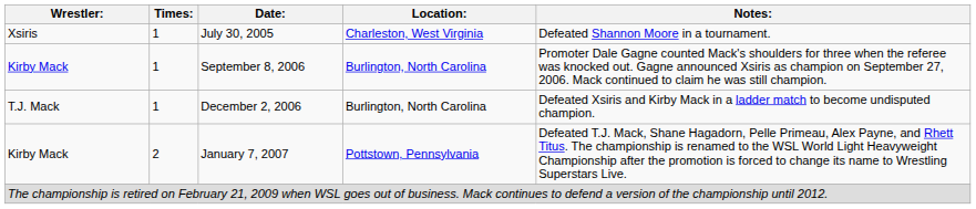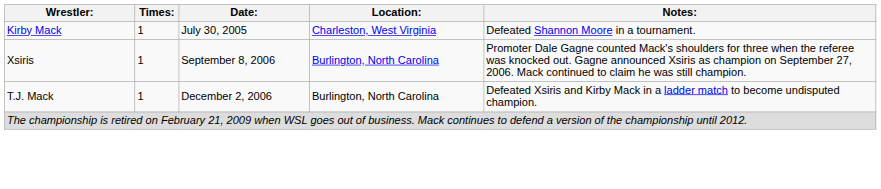July 30, 2005 | Wrestler:: Xsiris -> Kirby Mack
September 8, 2006 | Wrestler:: Kirby Mack -> Xsiris
- row: Kirby Mack | 2 | January 7, 2007 | Pottstown, Pennsylvania | Defeated T.J. Mack, Shane Hagadorn, Pelle Primeau, Alex Payne, and Rhett Titus. The championship is renamed to the WSL World Light Heavyweight Championship after the promotion is forced to change its name to Wrestling Superstars Live.
